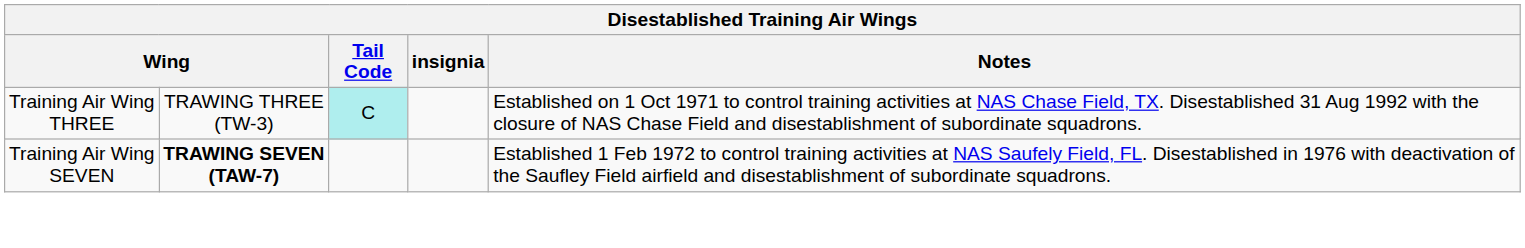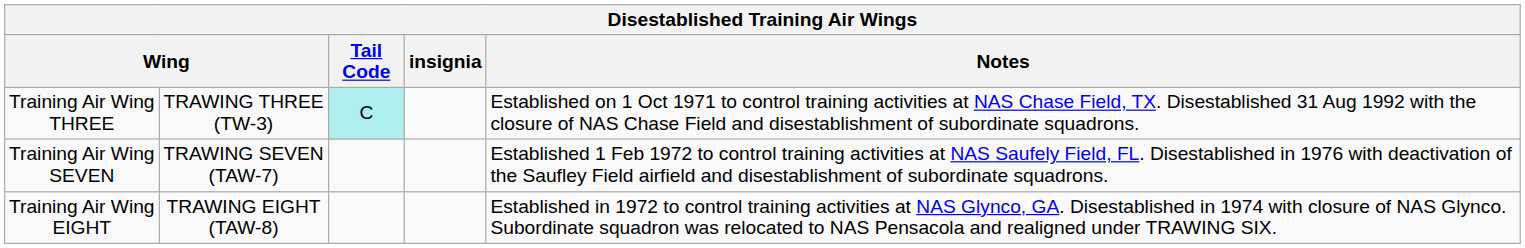Training Air Wing SEVEN | column 2: bold -> normal
+ row: Training Air Wing EIGHT | TRAWING EIGHT (TAW-8) | Established in 1972 to control training activities at NAS Glynco, GA. Disestablished in 1974 with closure of NAS Glynco. Subordinate squadron was relocated to NAS Pensacola and realigned under TRAWING SIX.
